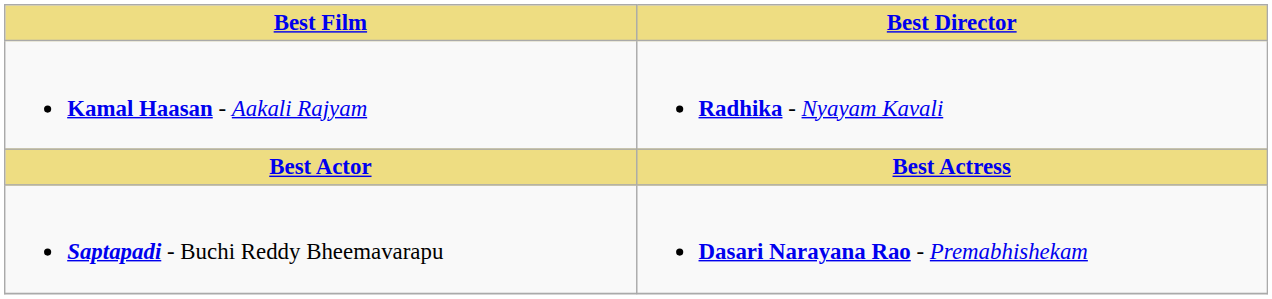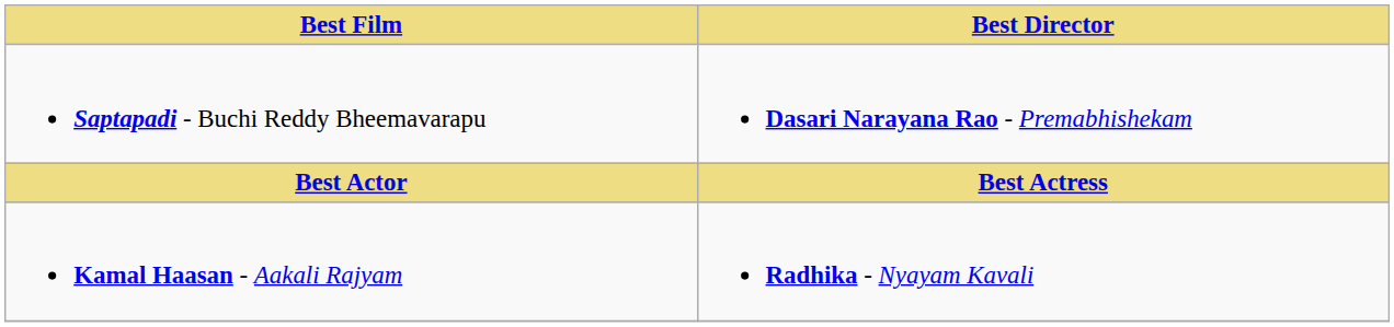rows swapped: Saptapadi - Buchi Reddy Bheemavarapu <-> Kamal Haasan - Aakali Rajyam
